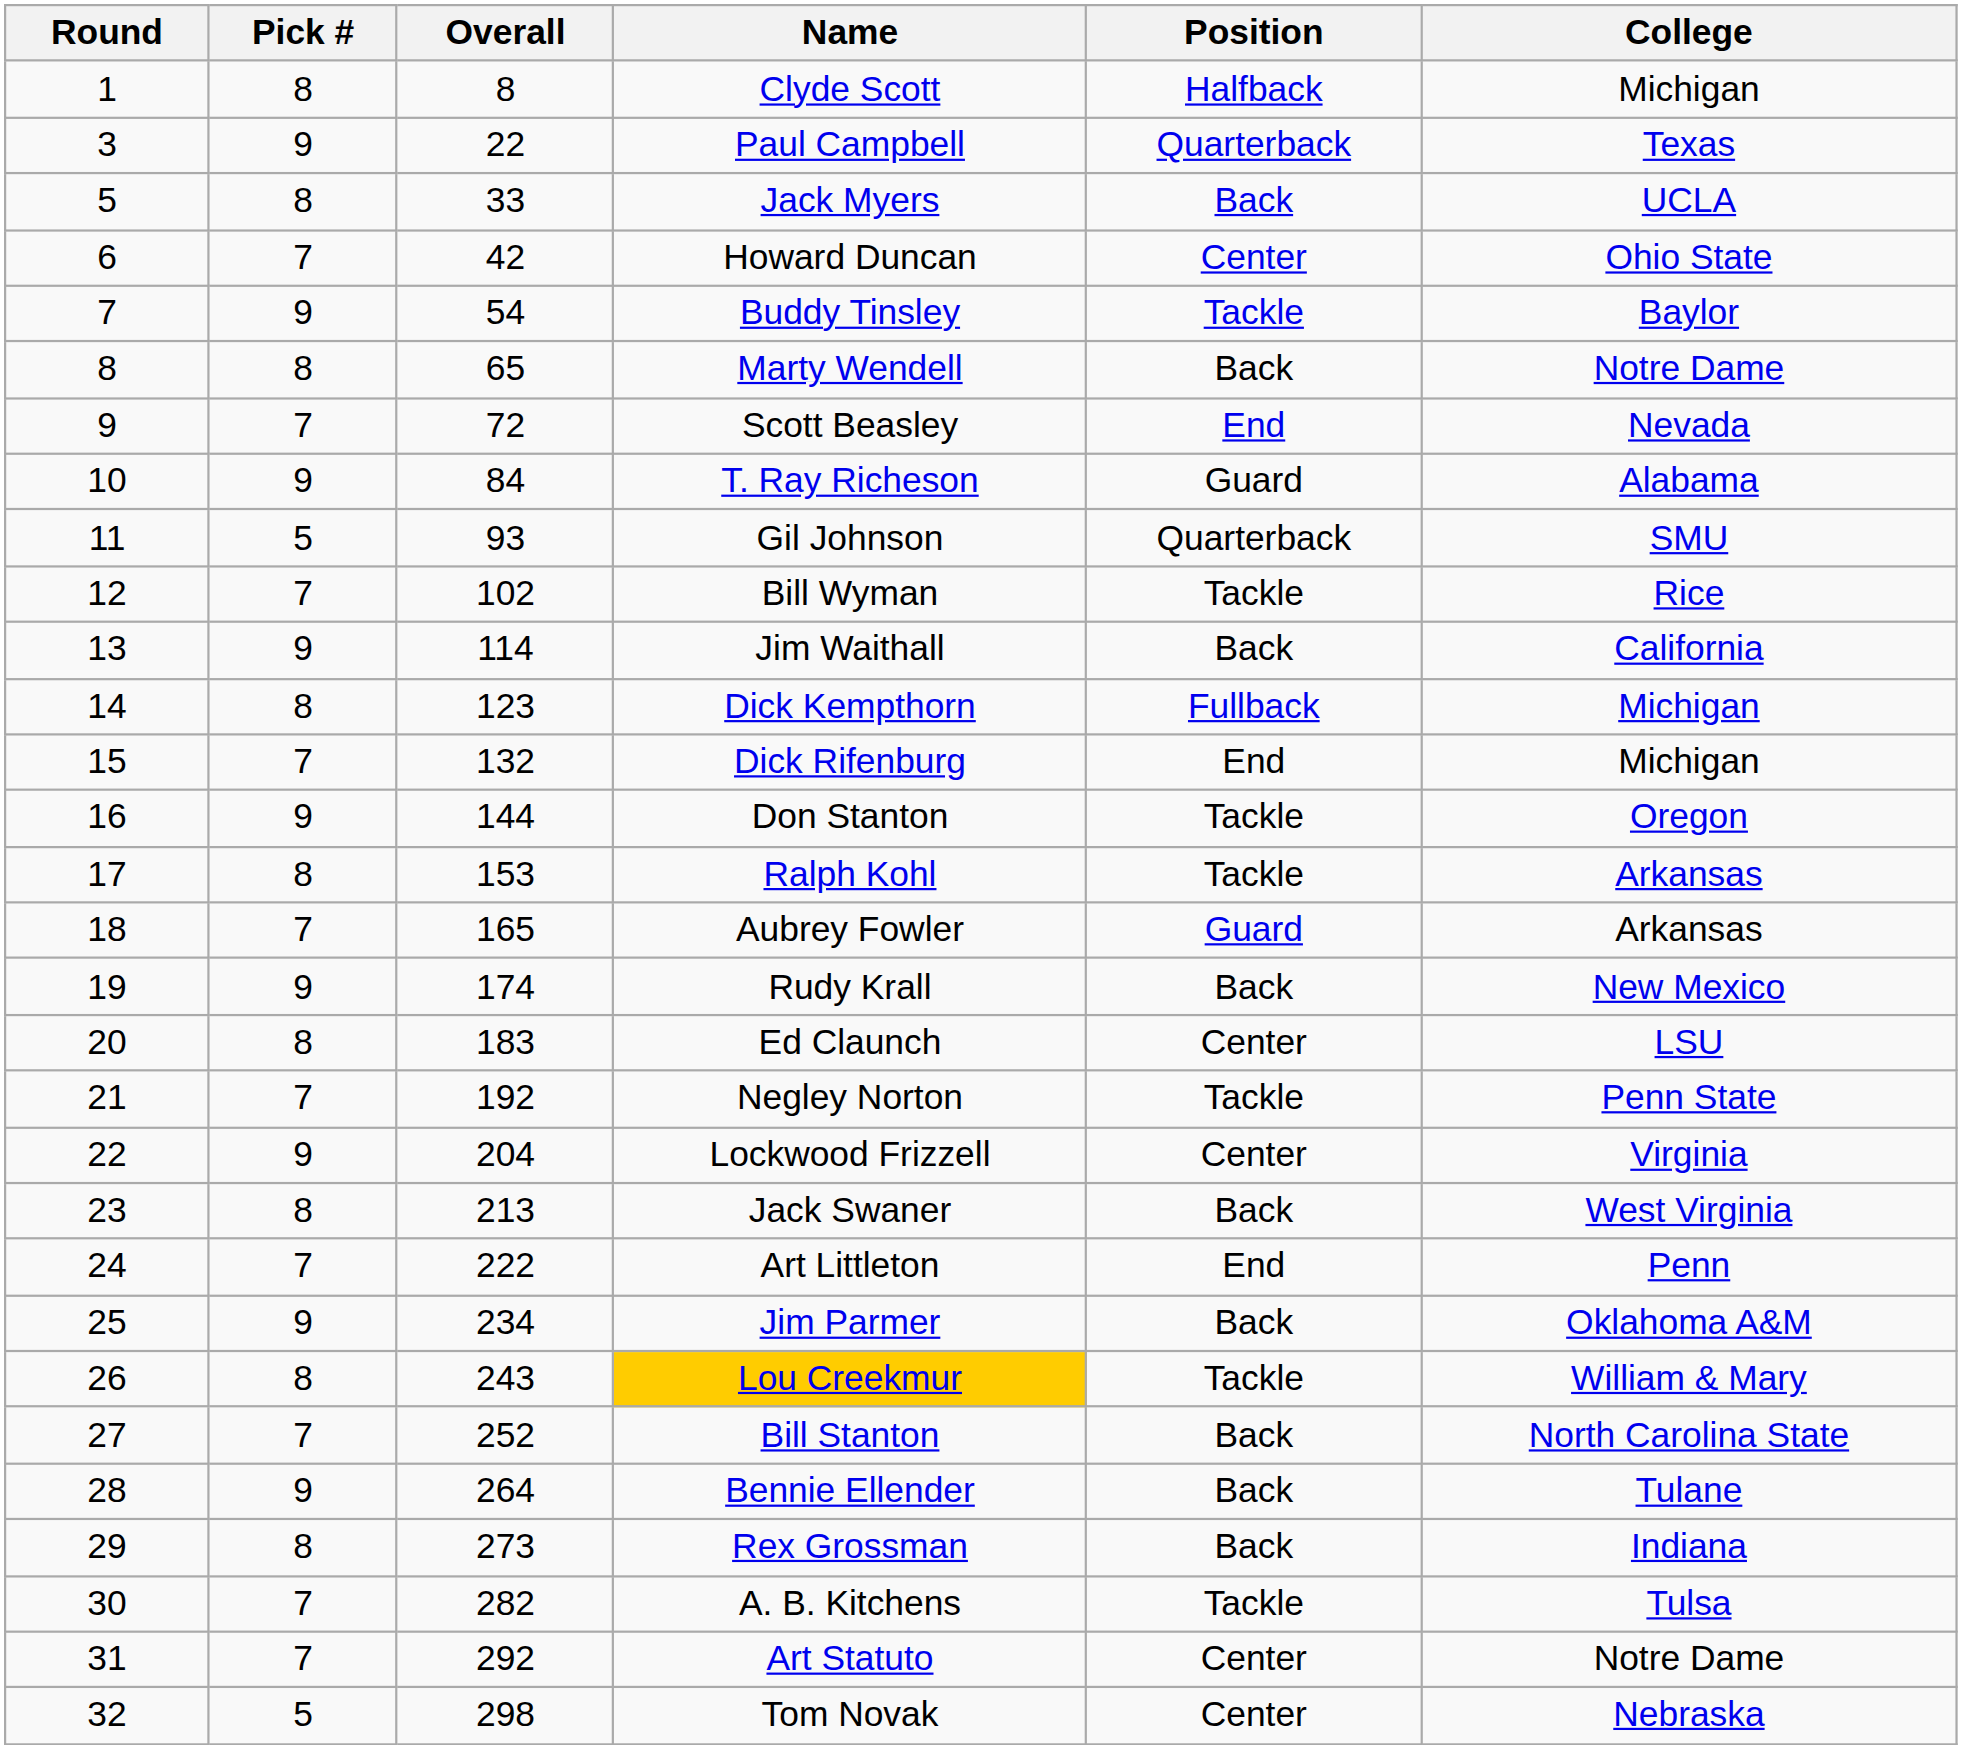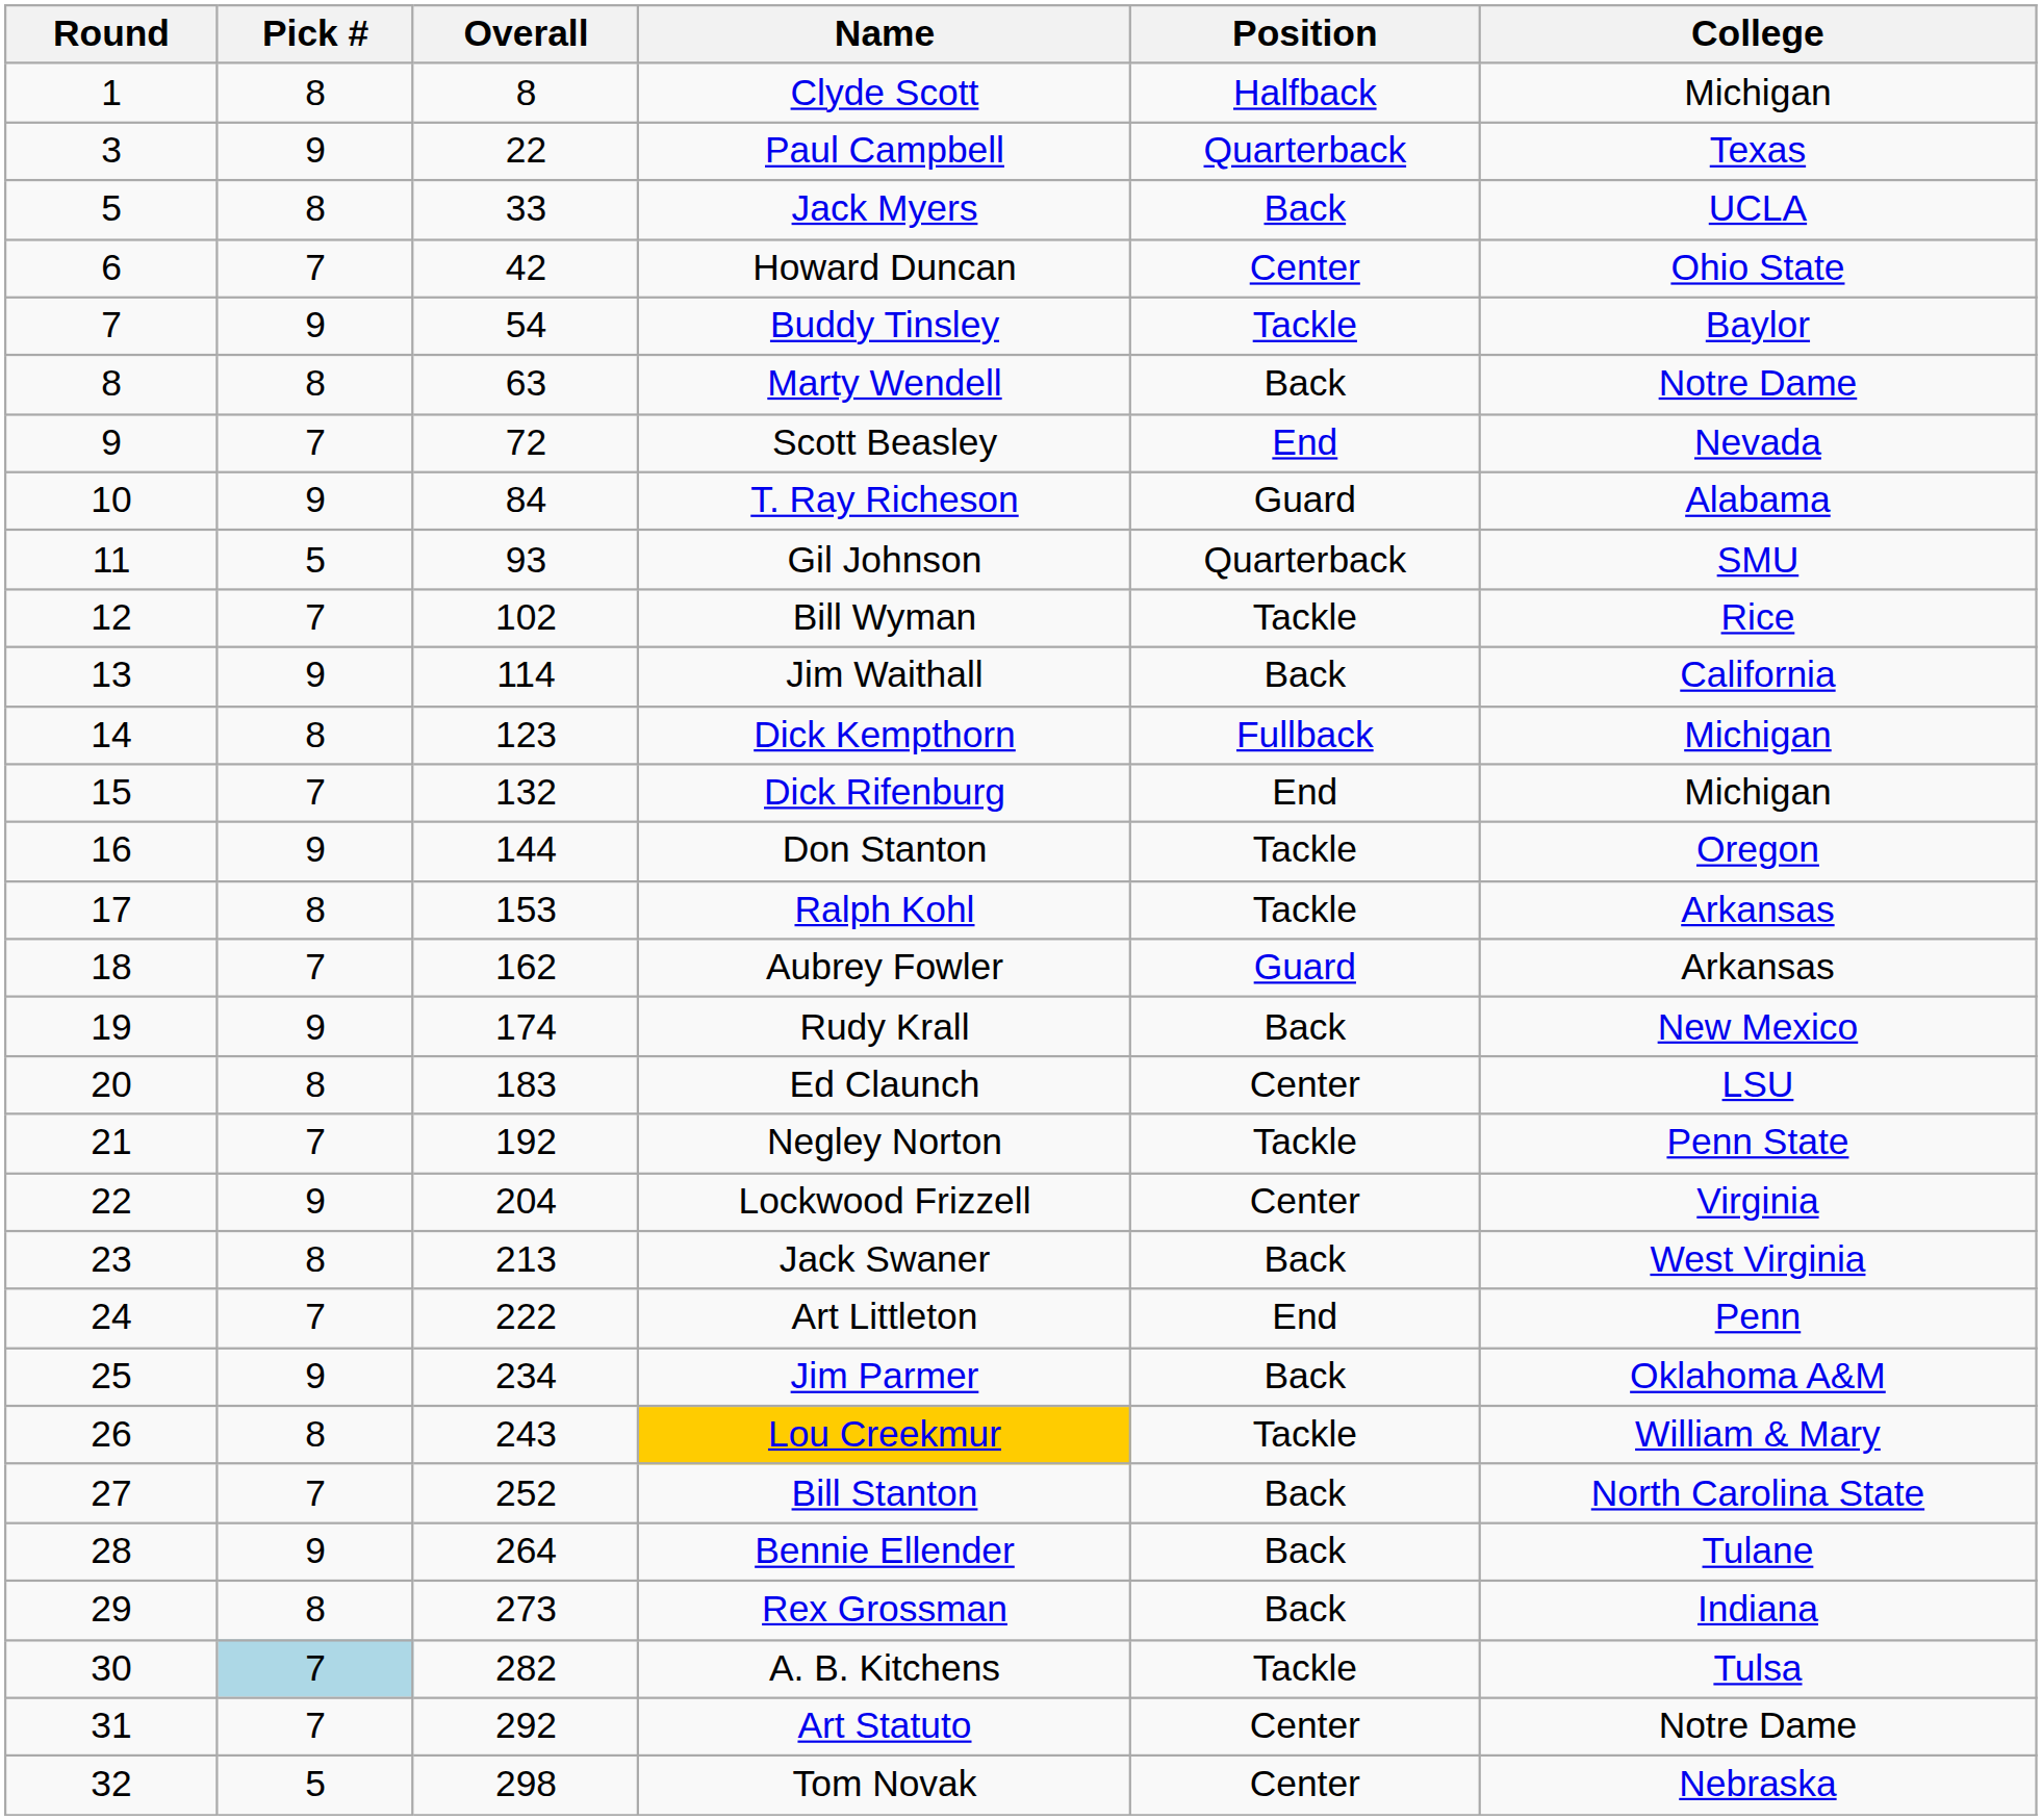Marty Wendell | Overall: 65 -> 63
Aubrey Fowler | Overall: 165 -> 162
A. B. Kitchens | Pick #: no background -> lightblue background
